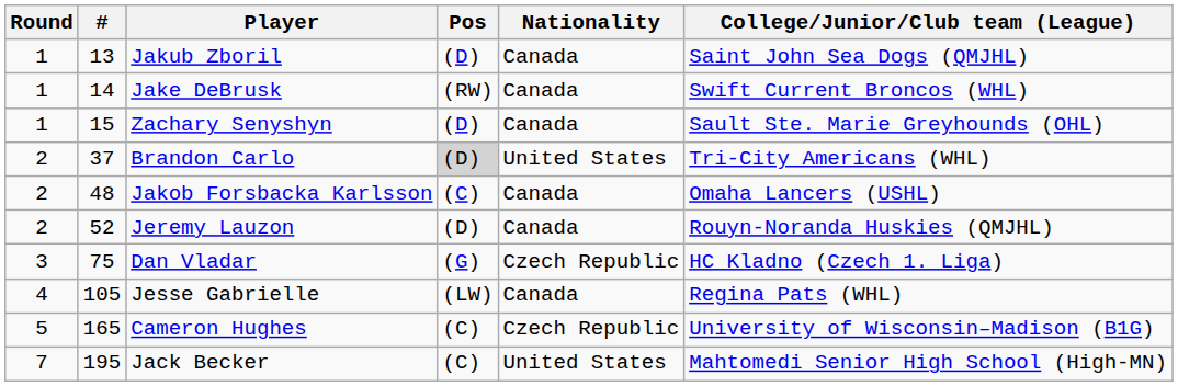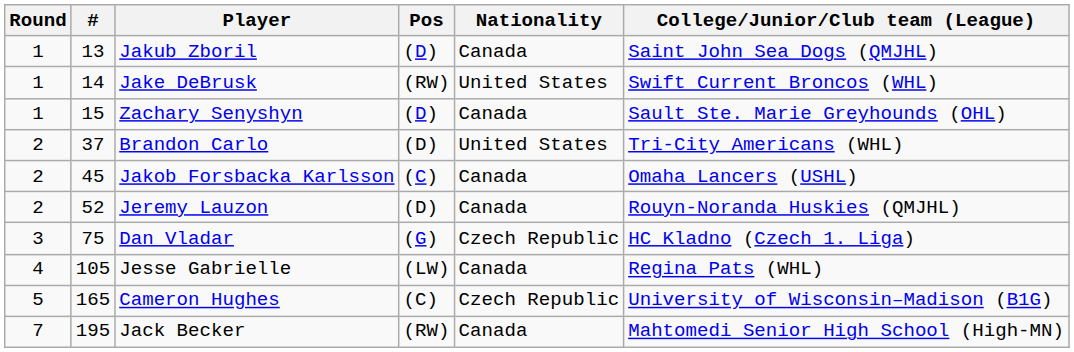Jake DeBrusk | Nationality: Canada -> United States
Brandon Carlo | Pos: lightgrey background -> no background
Jakob Forsbacka Karlsson | #: 48 -> 45
Jack Becker | Pos: (C) -> (RW)
Jack Becker | Nationality: United States -> Canada
